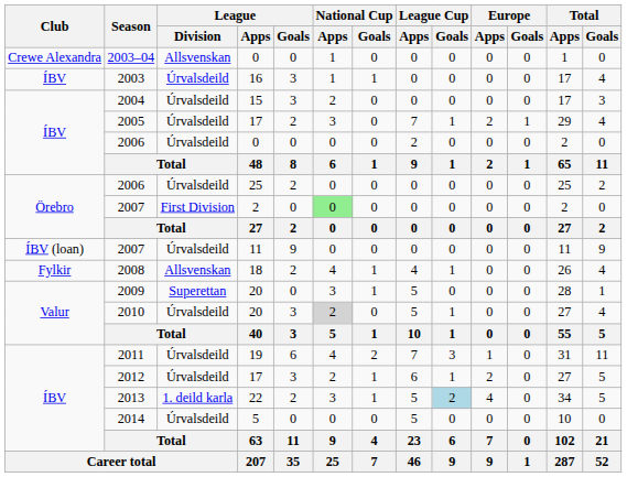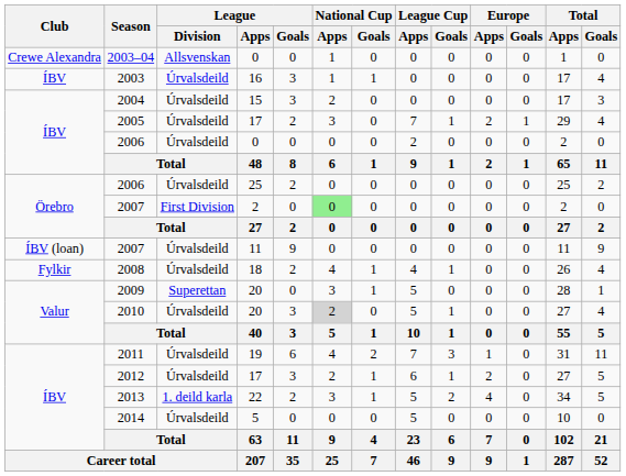2008 | League / Division: Allsvenskan -> Úrvalsdeild
2013 | League Cup / Goals: lightblue background -> no background
